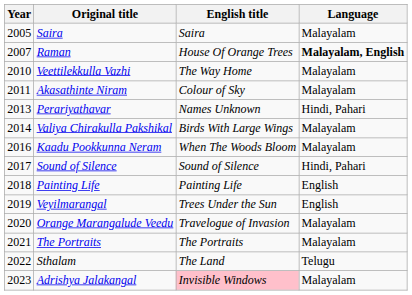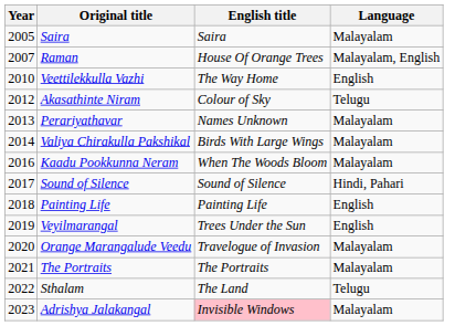Raman | Language: bold -> normal
Veettilekkulla Vazhi | Language: Malayalam -> English
Akasathinte Niram | Year: 2011 -> 2012
Akasathinte Niram | Language: Malayalam -> Telugu
Perariyathavar | Language: Hindi, Pahari -> Malayalam
